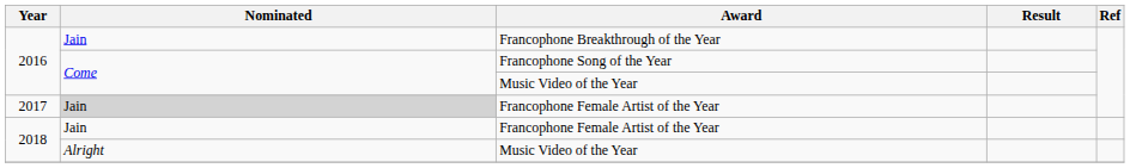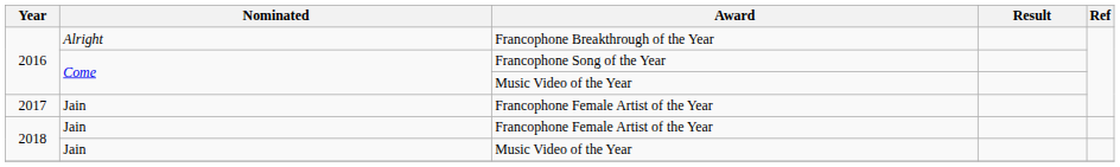Francophone Breakthrough of the Year | Nominated: Jain -> Alright
2017 / Francophone Female Artist of the Year | Nominated: lightgrey background -> no background
2018 / Music Video of the Year | Nominated: Alright -> Jain
